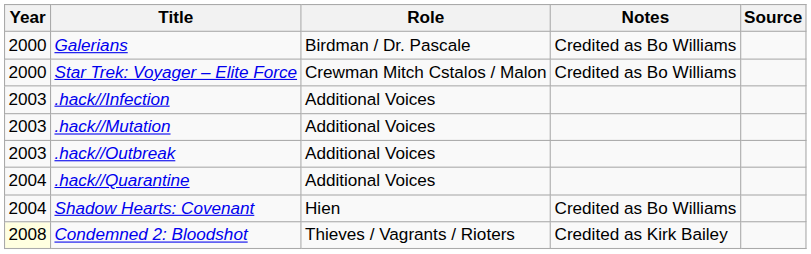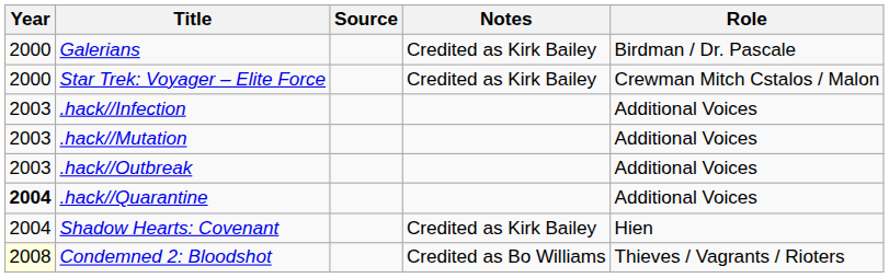columns swapped: Role <-> Source
Galerians | Notes: Credited as Bo Williams -> Credited as Kirk Bailey
Star Trek: Voyager – Elite Force | Notes: Credited as Bo Williams -> Credited as Kirk Bailey
.hack//Quarantine | Year: normal -> bold
Shadow Hearts: Covenant | Notes: Credited as Bo Williams -> Credited as Kirk Bailey
Condemned 2: Bloodshot | Notes: Credited as Kirk Bailey -> Credited as Bo Williams
